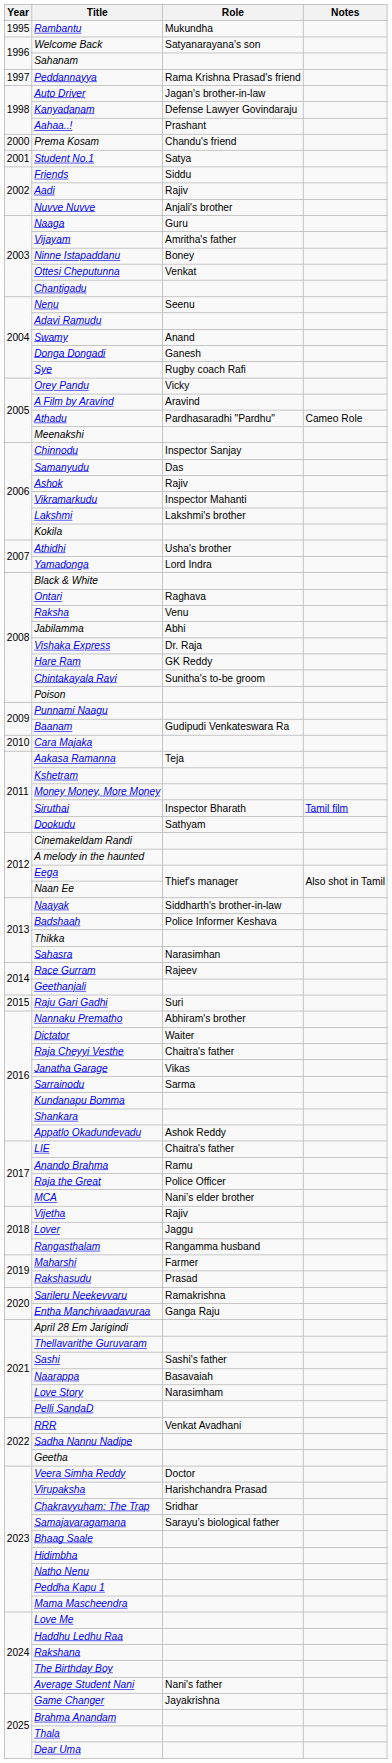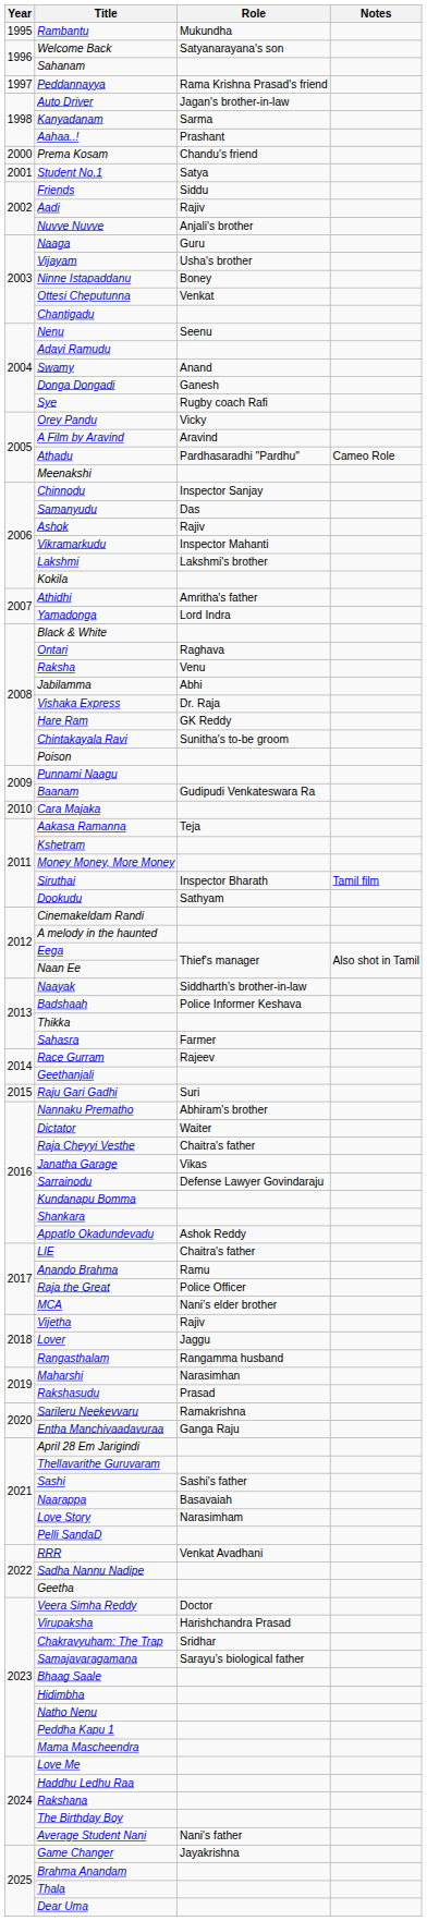Kanyadanam | Role: Defense Lawyer Govindaraju -> Sarma
Vijayam | Role: Amritha's father -> Usha's brother
Athidhi | Role: Usha's brother -> Amritha's father
Sahasra | Role: Narasimhan -> Farmer
Sarrainodu | Role: Sarma -> Defense Lawyer Govindaraju
Maharshi | Role: Farmer -> Narasimhan
